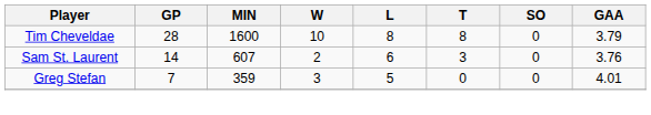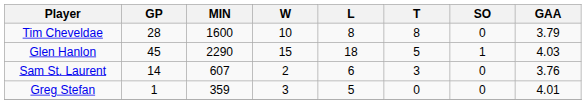+ row: Glen Hanlon | 45 | 2290 | 15 | 18 | 5 | 1 | 4.03
Greg Stefan | GP: 7 -> 1
